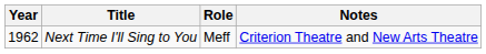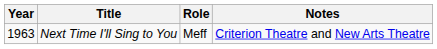Next Time I'll Sing to You | Year: 1962 -> 1963
